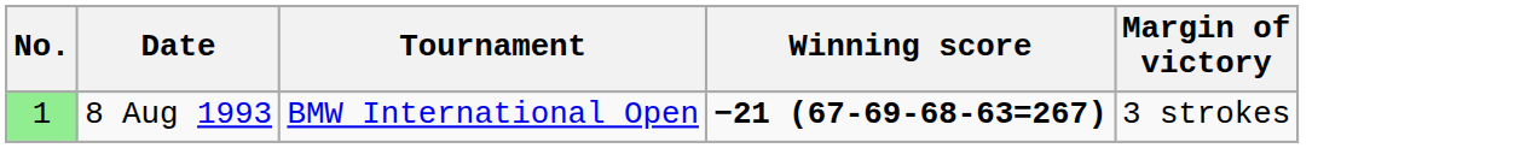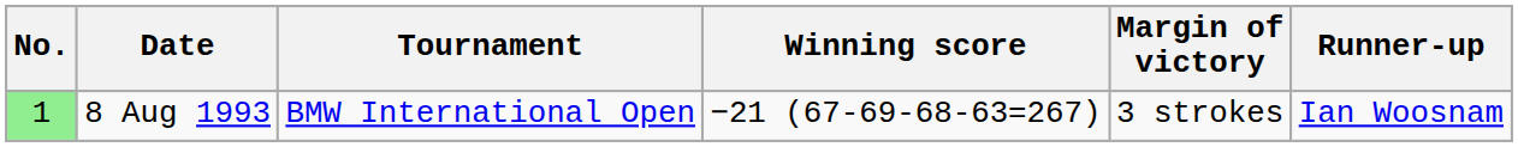+ column: Runner-up | Ian Woosnam
8 Aug 1993 | Winning score: bold -> normal
